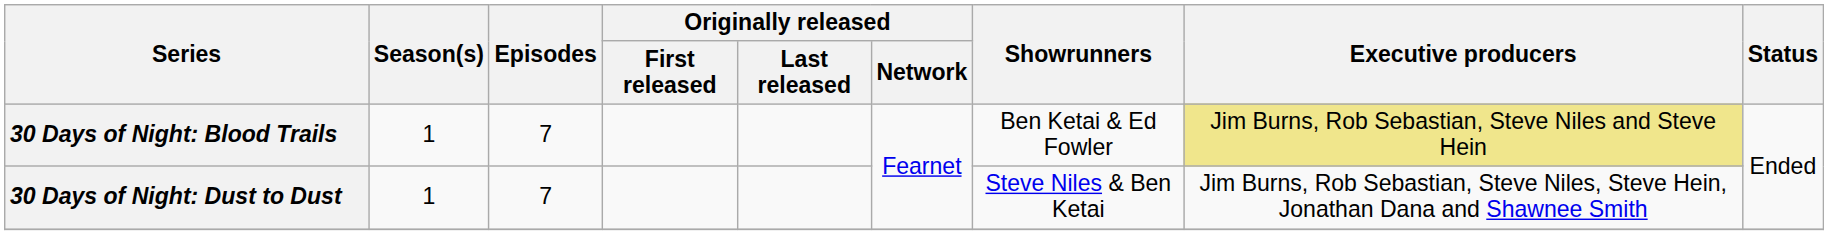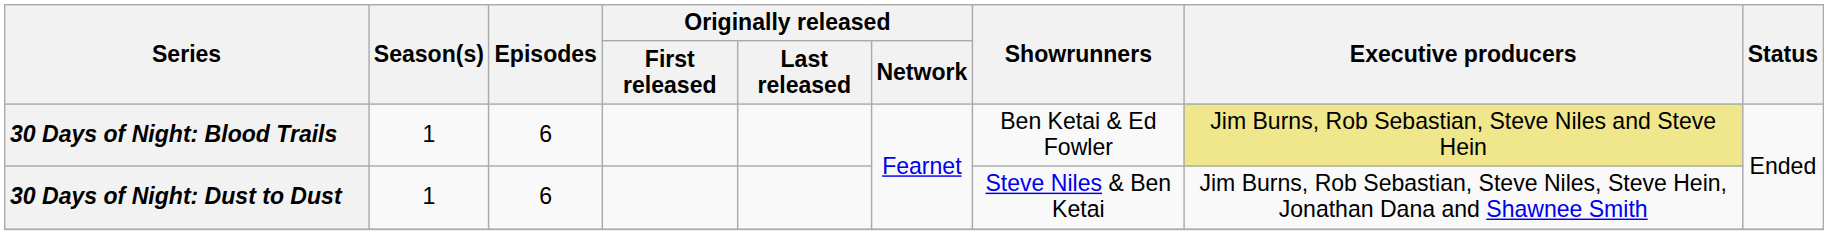30 Days of Night: Blood Trails | Episodes: 7 -> 6
30 Days of Night: Dust to Dust | Episodes: 7 -> 6
